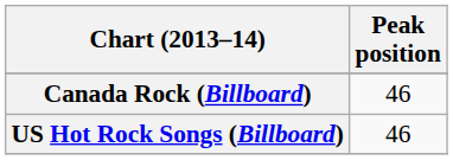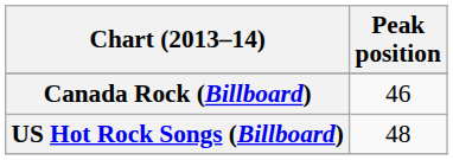US Hot Rock Songs (Billboard) | Peak position: 46 -> 48
